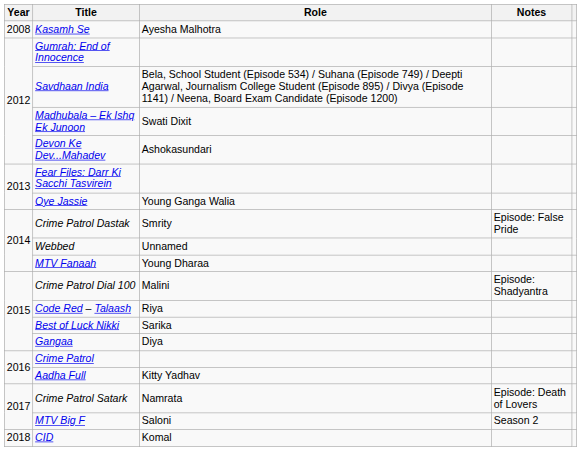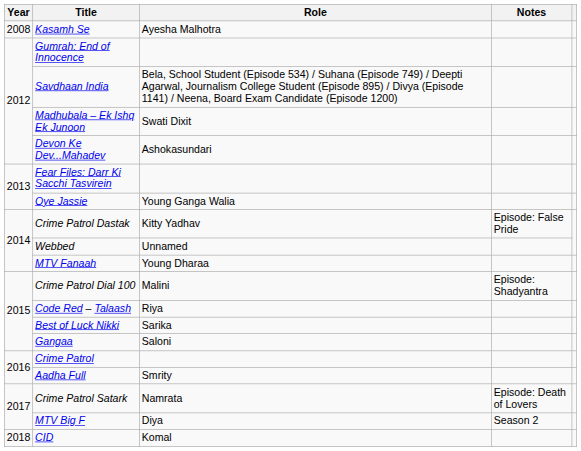Crime Patrol Dastak | Role: Smrity -> Kitty Yadhav
Gangaa | Role: Diya -> Saloni
Aadha Full | Role: Kitty Yadhav -> Smrity
MTV Big F | Role: Saloni -> Diya
